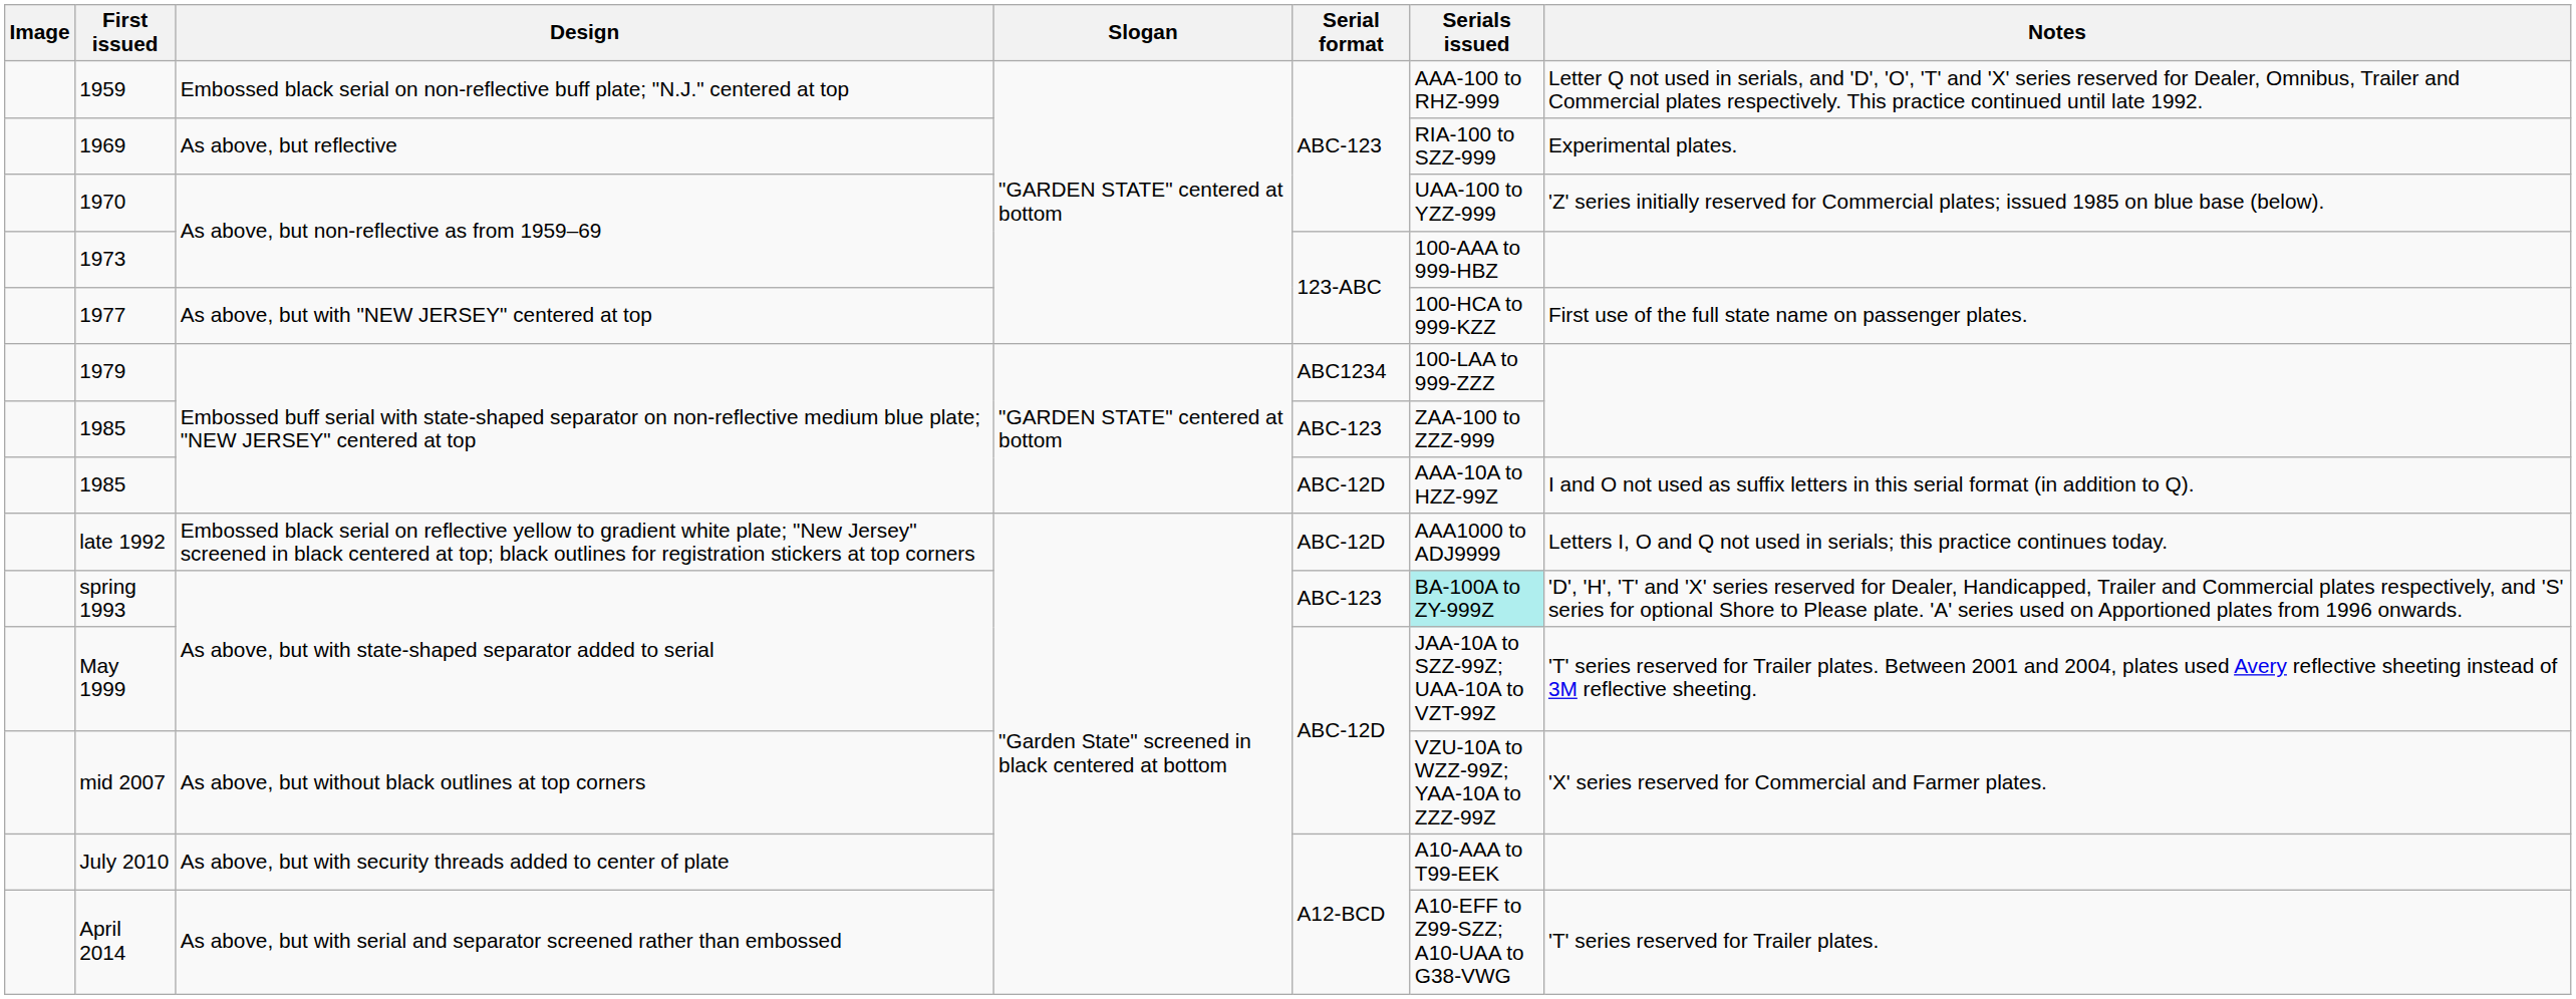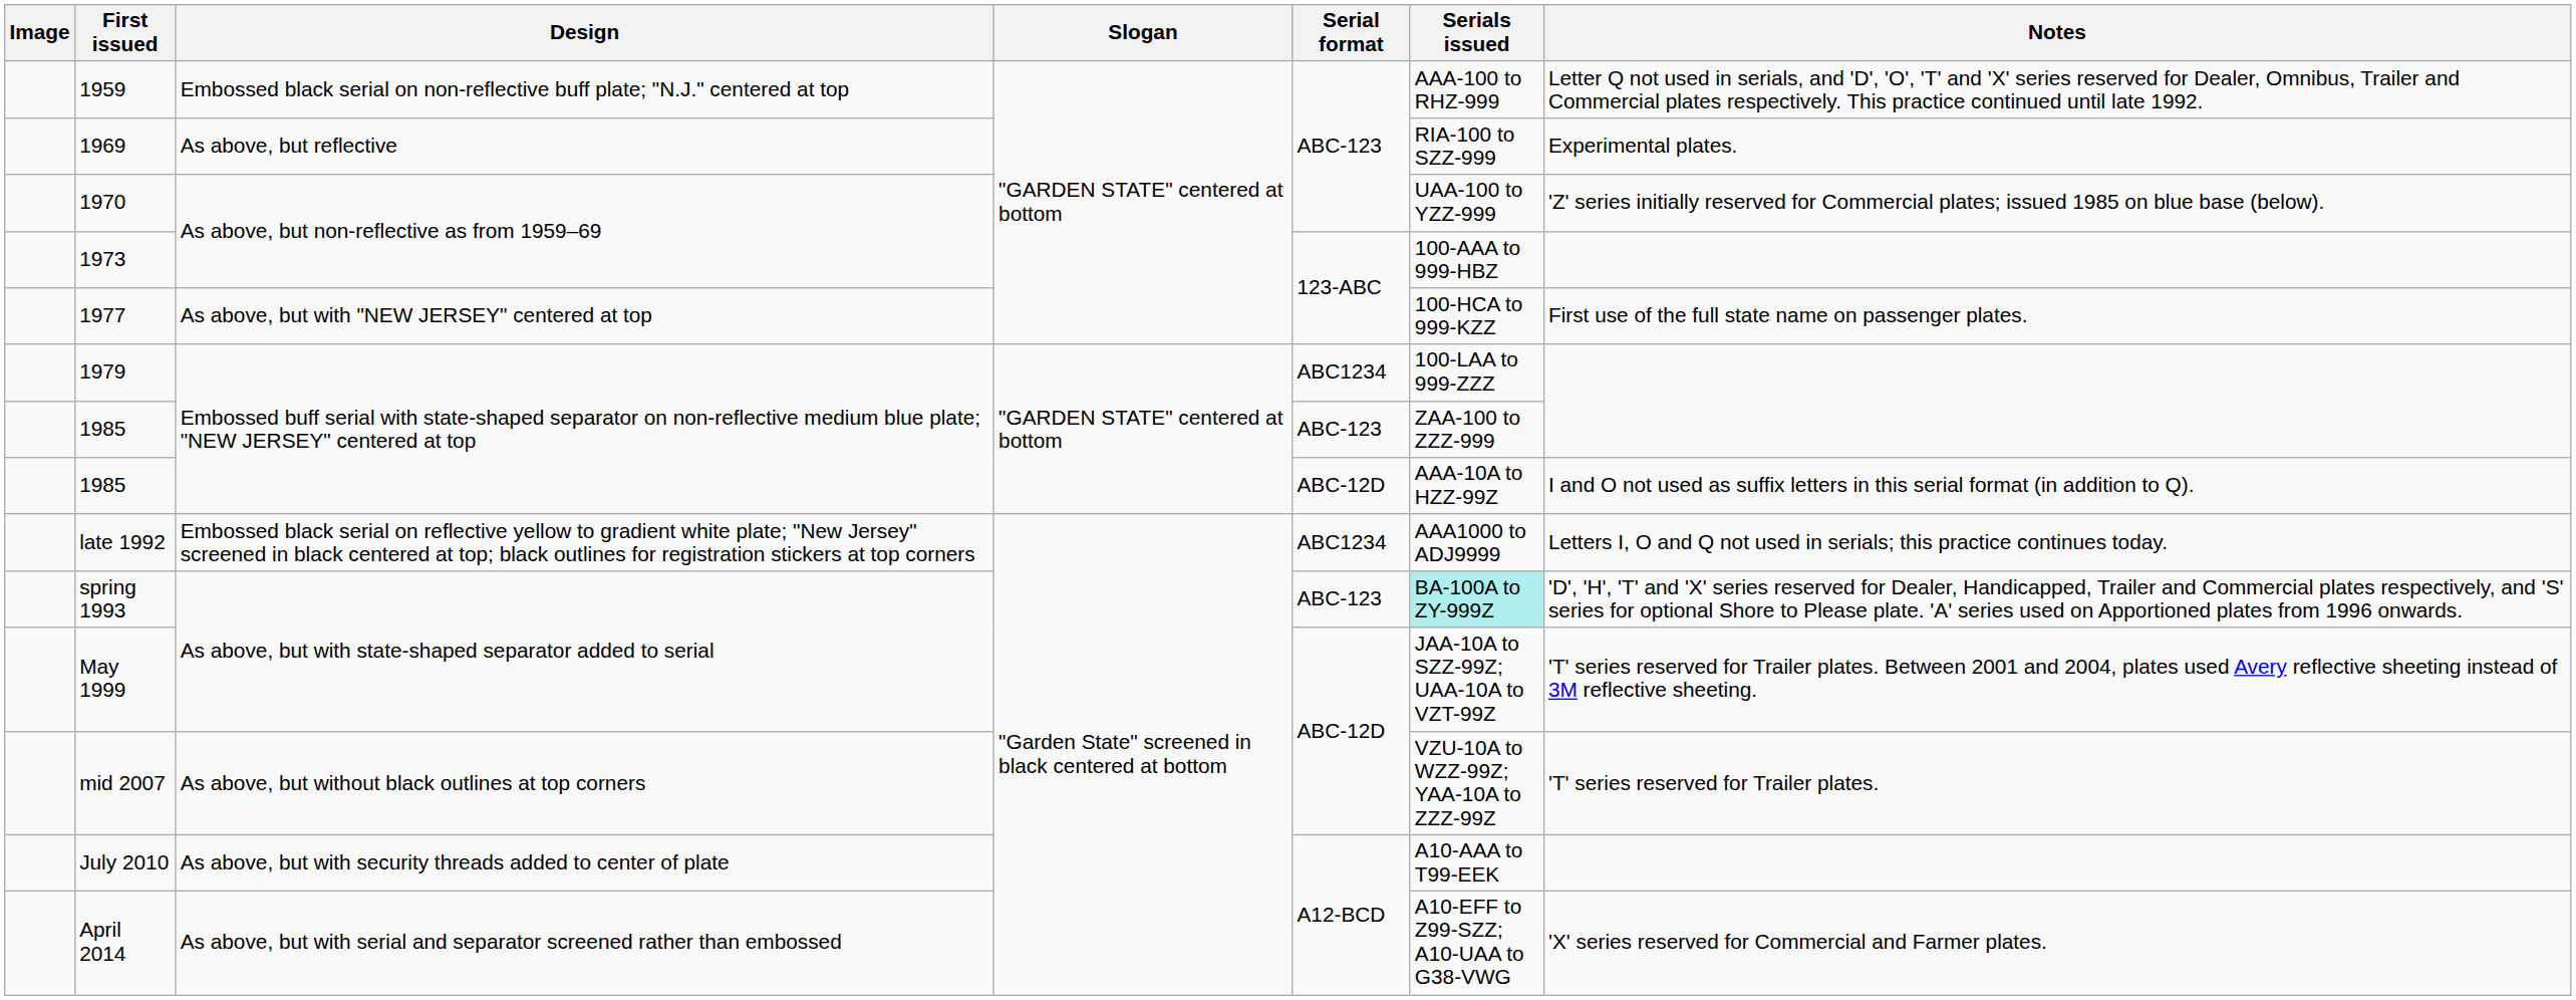late 1992 | Serial format: ABC-12D -> ABC1234
mid 2007 | Notes: 'X' series reserved for Commercial and Farmer plates. -> 'T' series reserved for Trailer plates.
April 2014 | Notes: 'T' series reserved for Trailer plates. -> 'X' series reserved for Commercial and Farmer plates.
